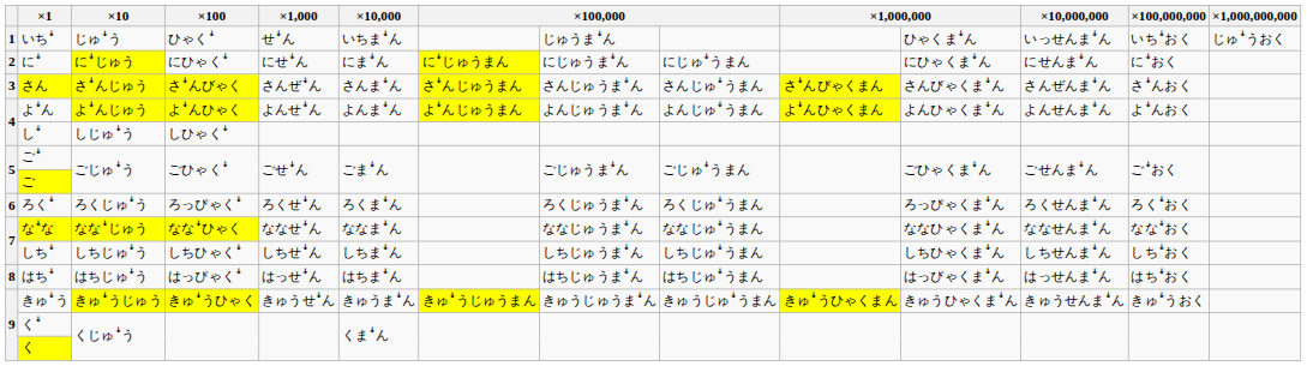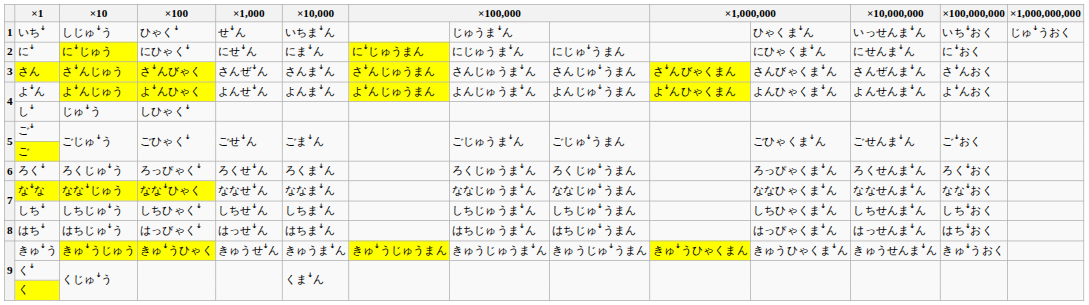いちꜜ | ×10: じゅꜜう -> しじゅꜜう
しꜜ | ×10: しじゅꜜう -> じゅꜜう
